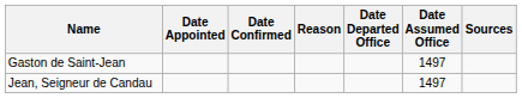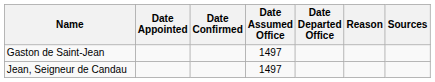columns swapped: Date Assumed Office <-> Reason
